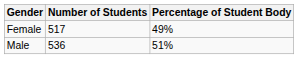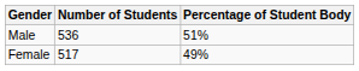rows swapped: Male <-> Female
